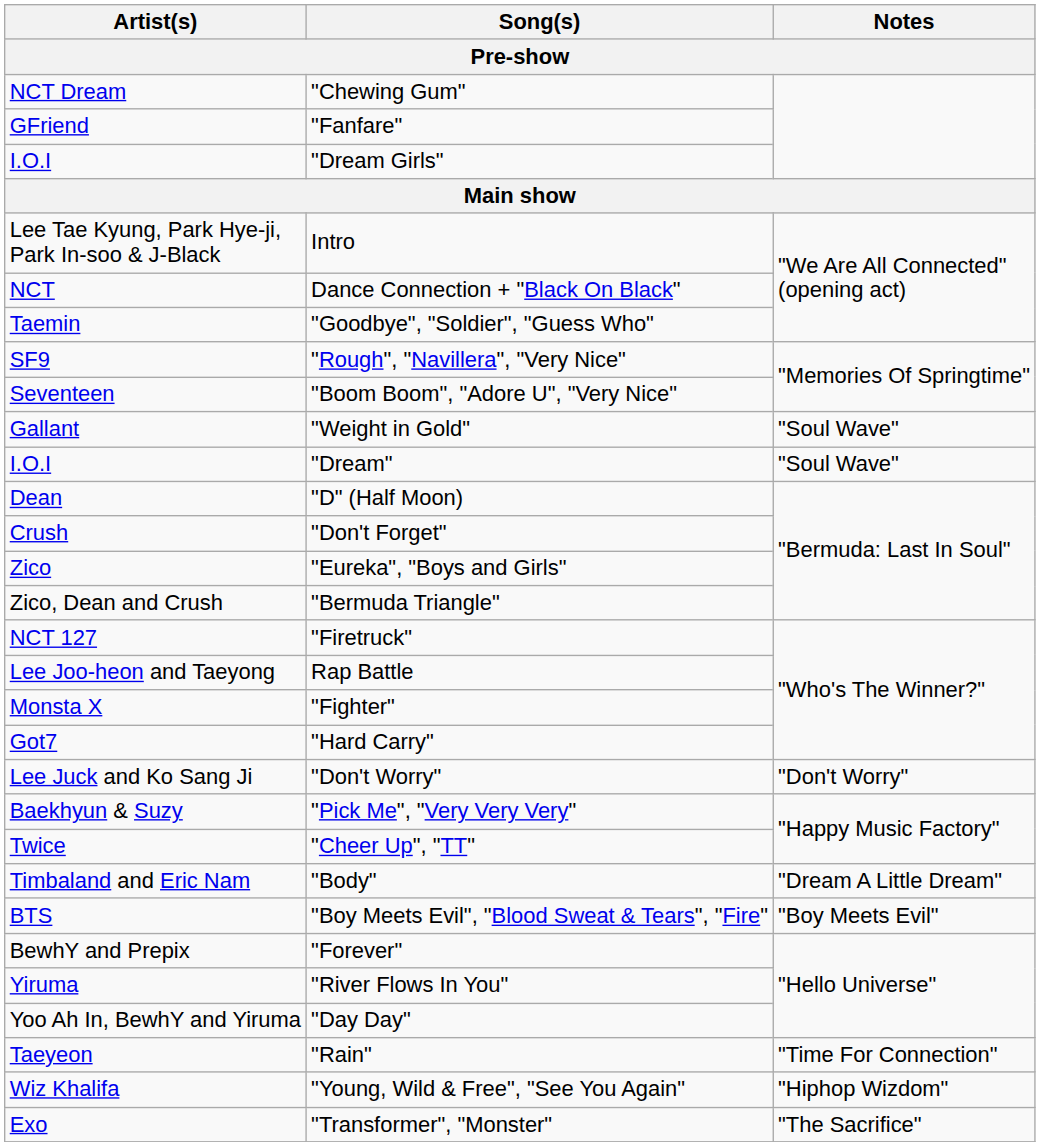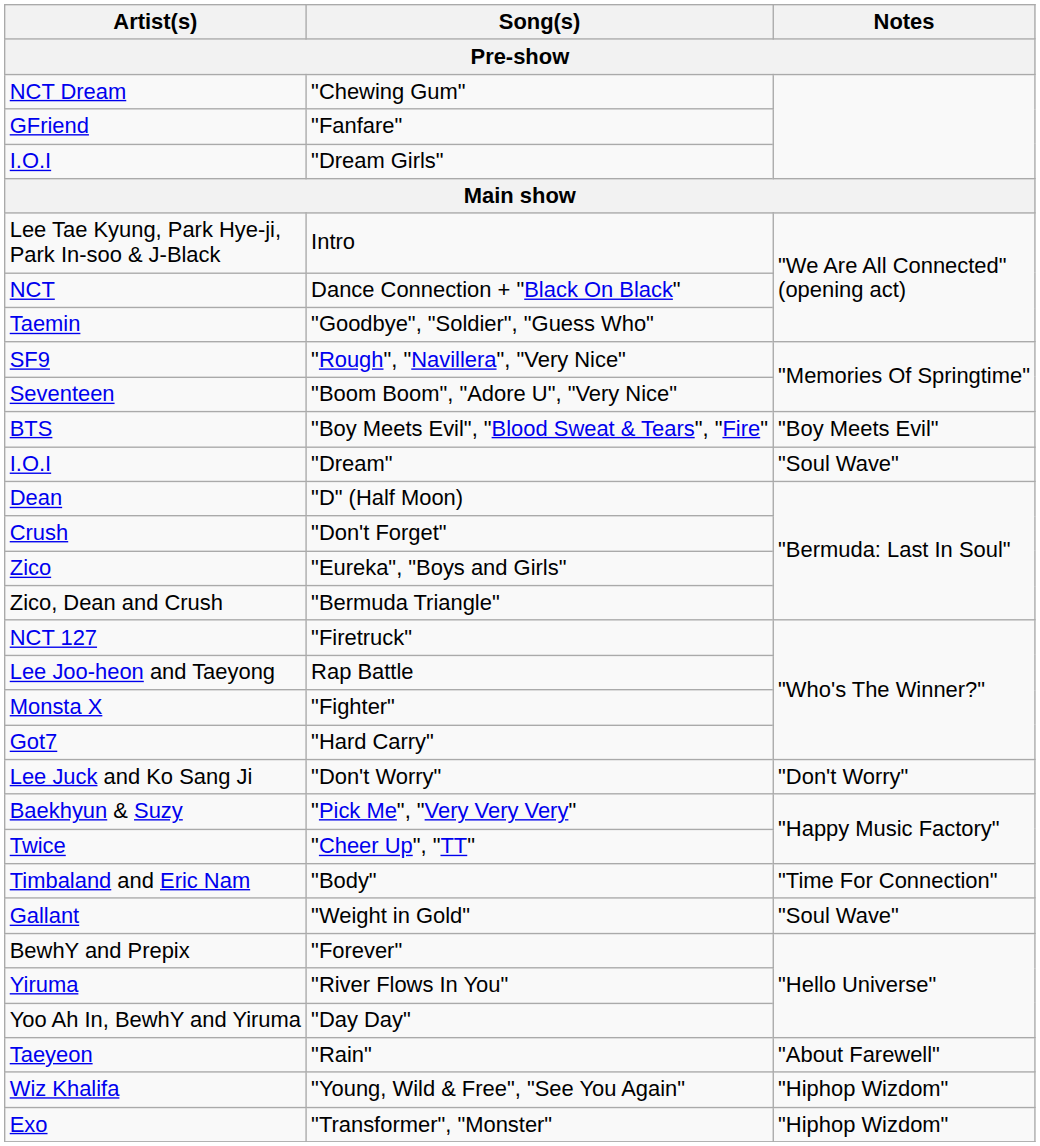rows swapped: "Weight in Gold" <-> "Boy Meets Evil", "Blood Sweat & Tears", "Fire"
"Body" | Notes: "Dream A Little Dream" -> "Time For Connection"
"Rain" | Notes: "Time For Connection" -> "About Farewell"
"Transformer", "Monster" | Notes: "The Sacrifice" -> "Hiphop Wizdom"
